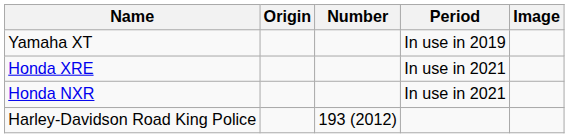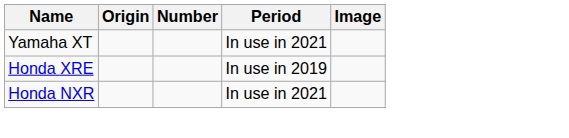Yamaha XT | Period: In use in 2019 -> In use in 2021
Honda XRE | Period: In use in 2021 -> In use in 2019
- row: Harley-Davidson Road King Police | 193 (2012)
